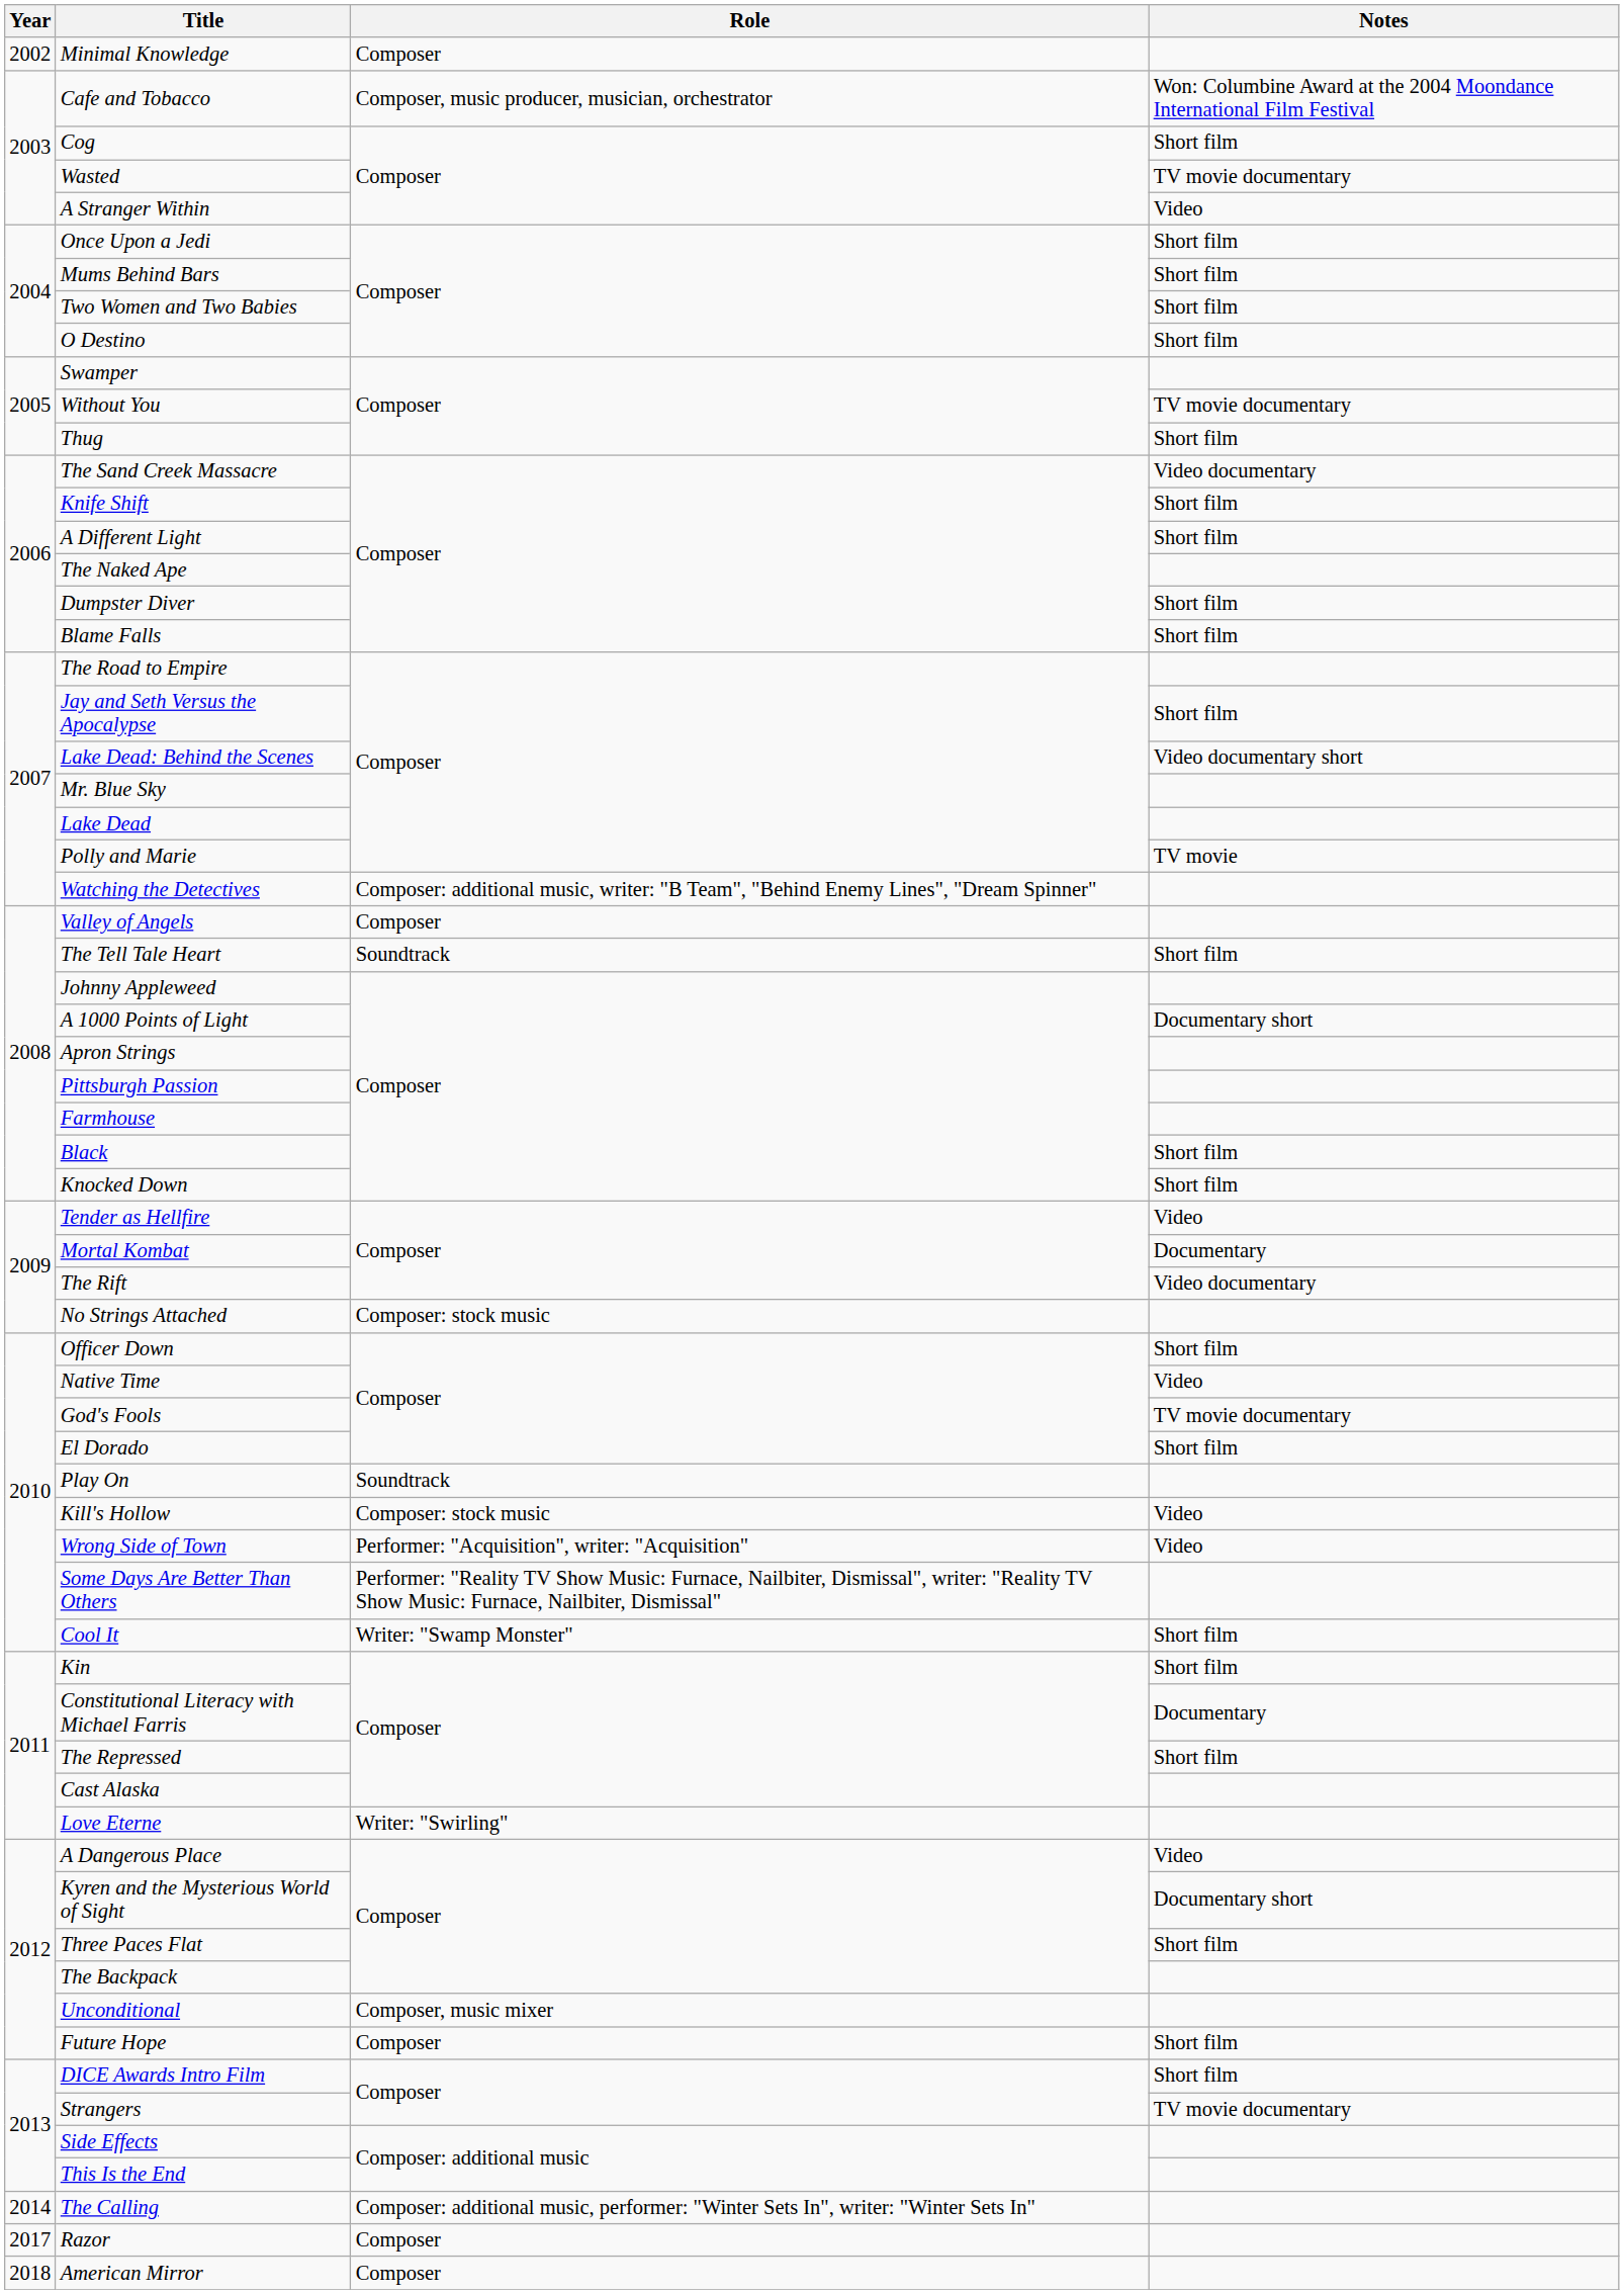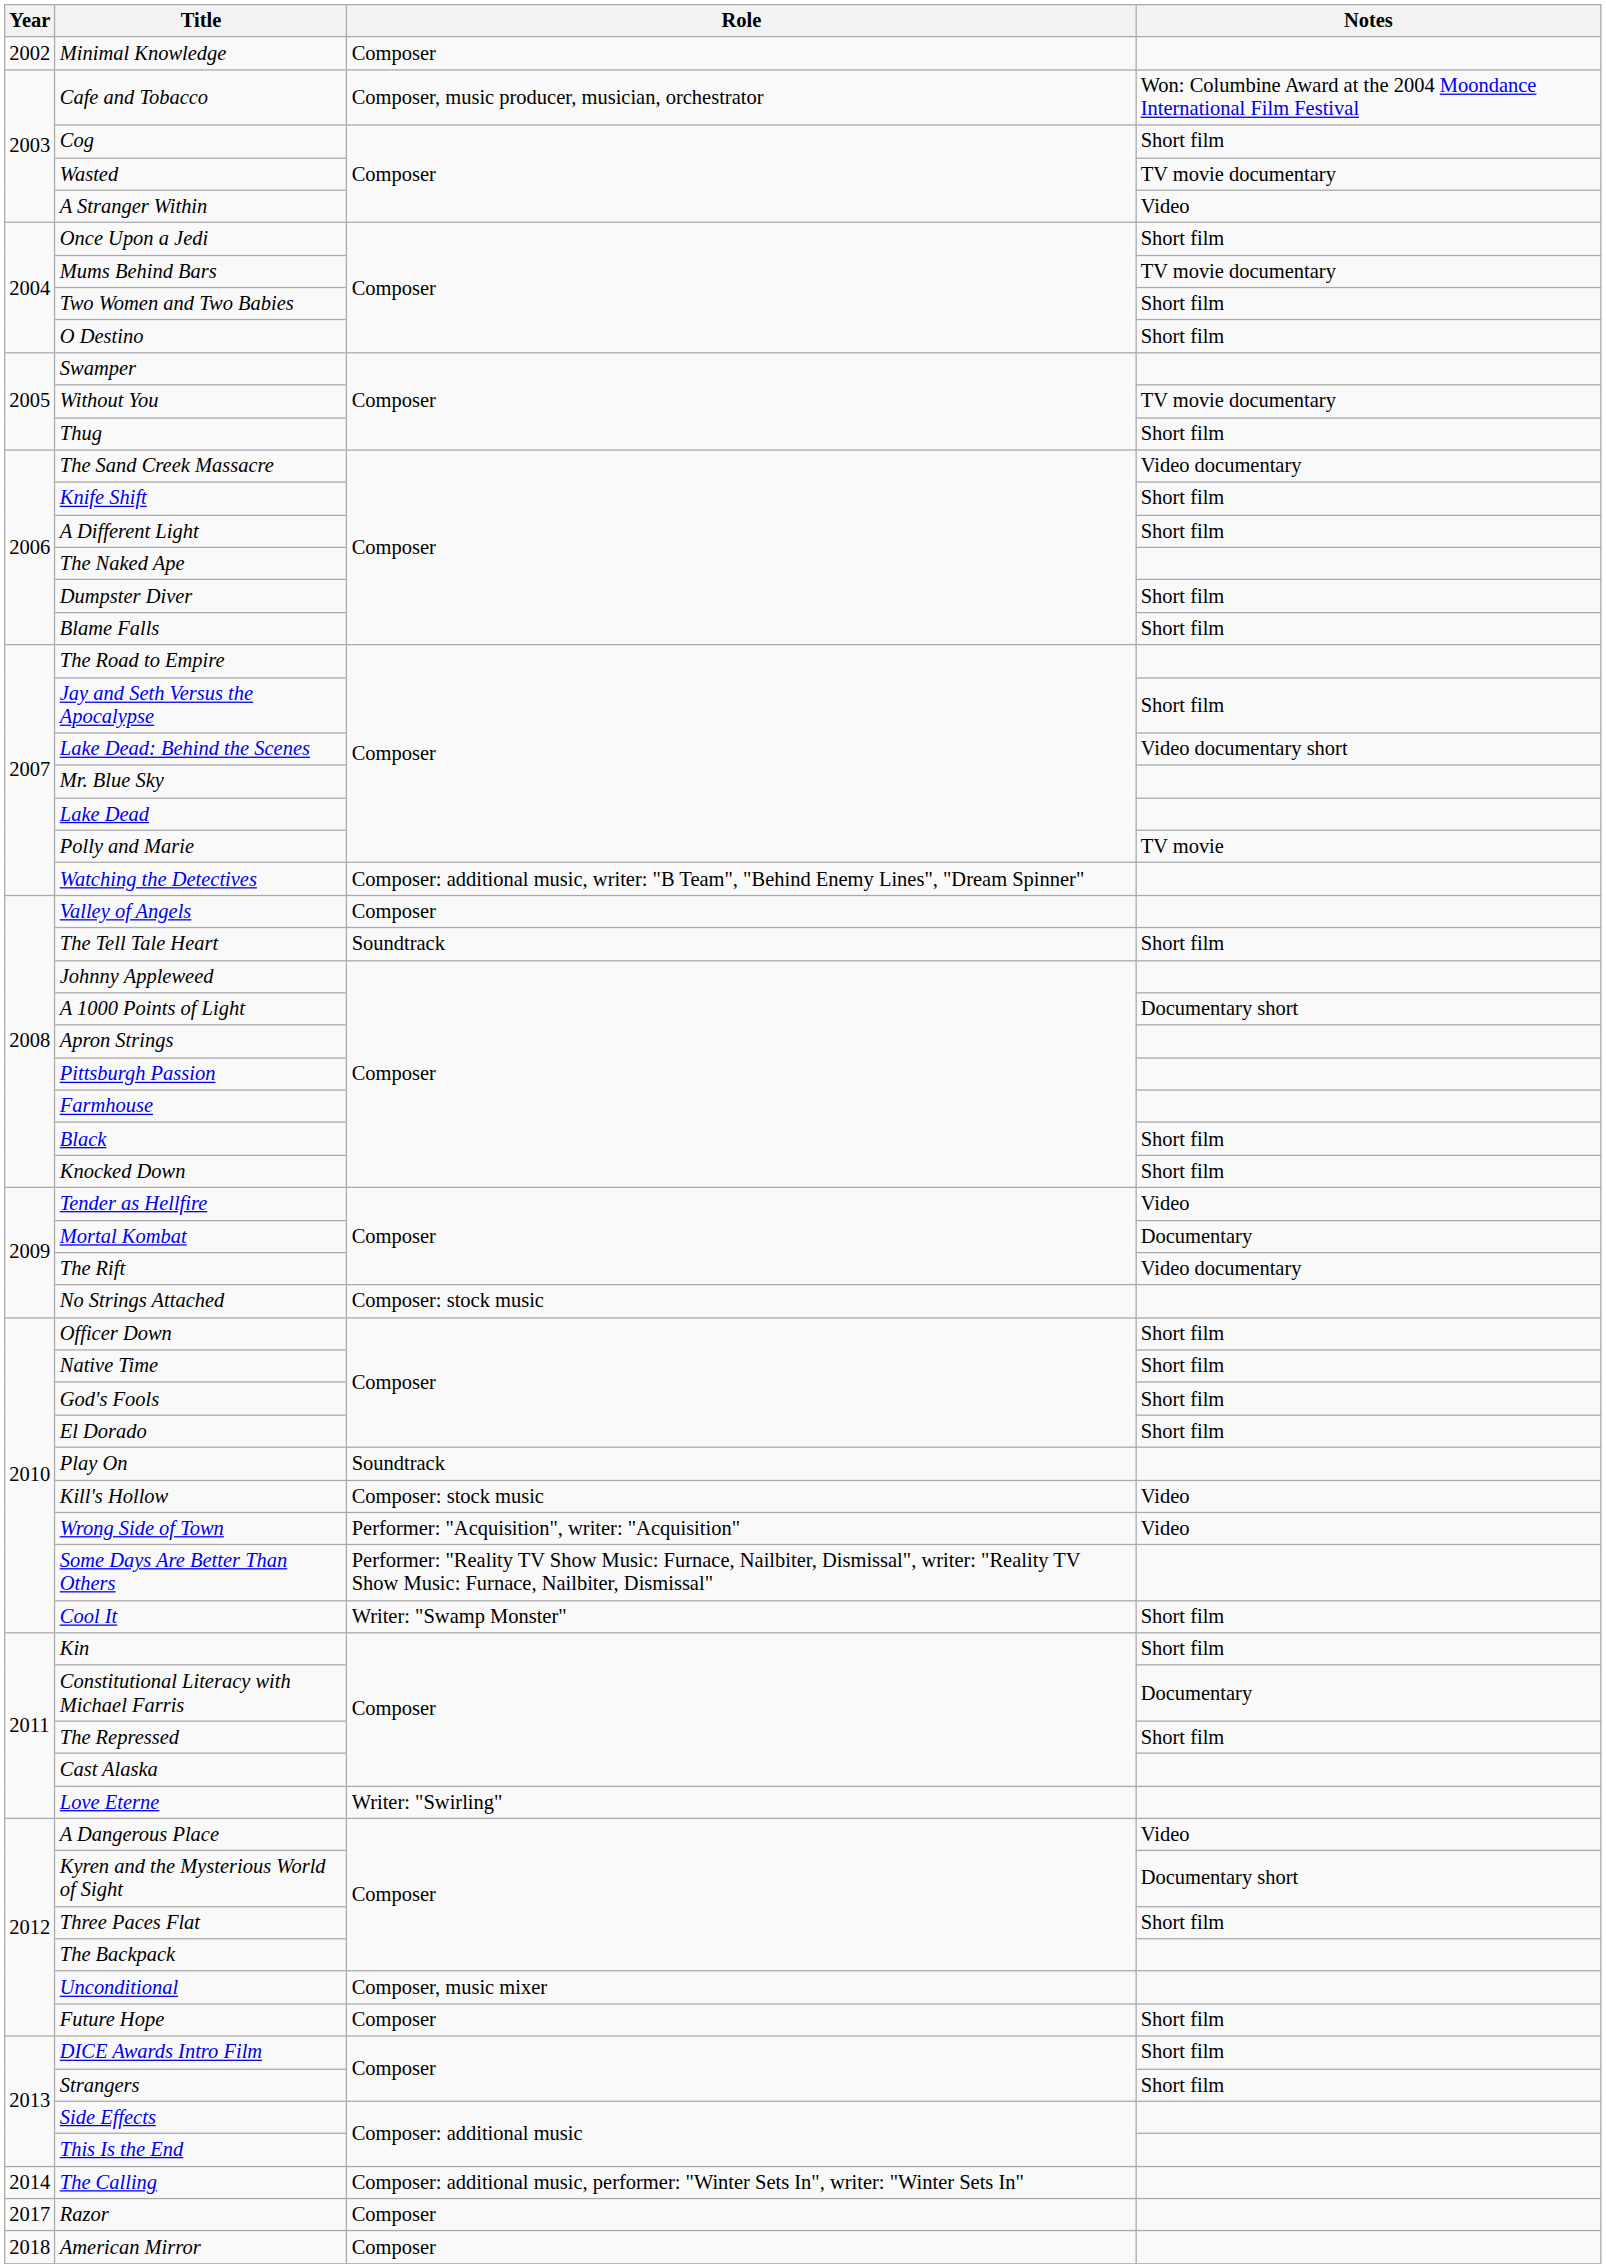Mums Behind Bars | Notes: Short film -> TV movie documentary
Native Time | Notes: Video -> Short film
God's Fools | Notes: TV movie documentary -> Short film
Strangers | Notes: TV movie documentary -> Short film
